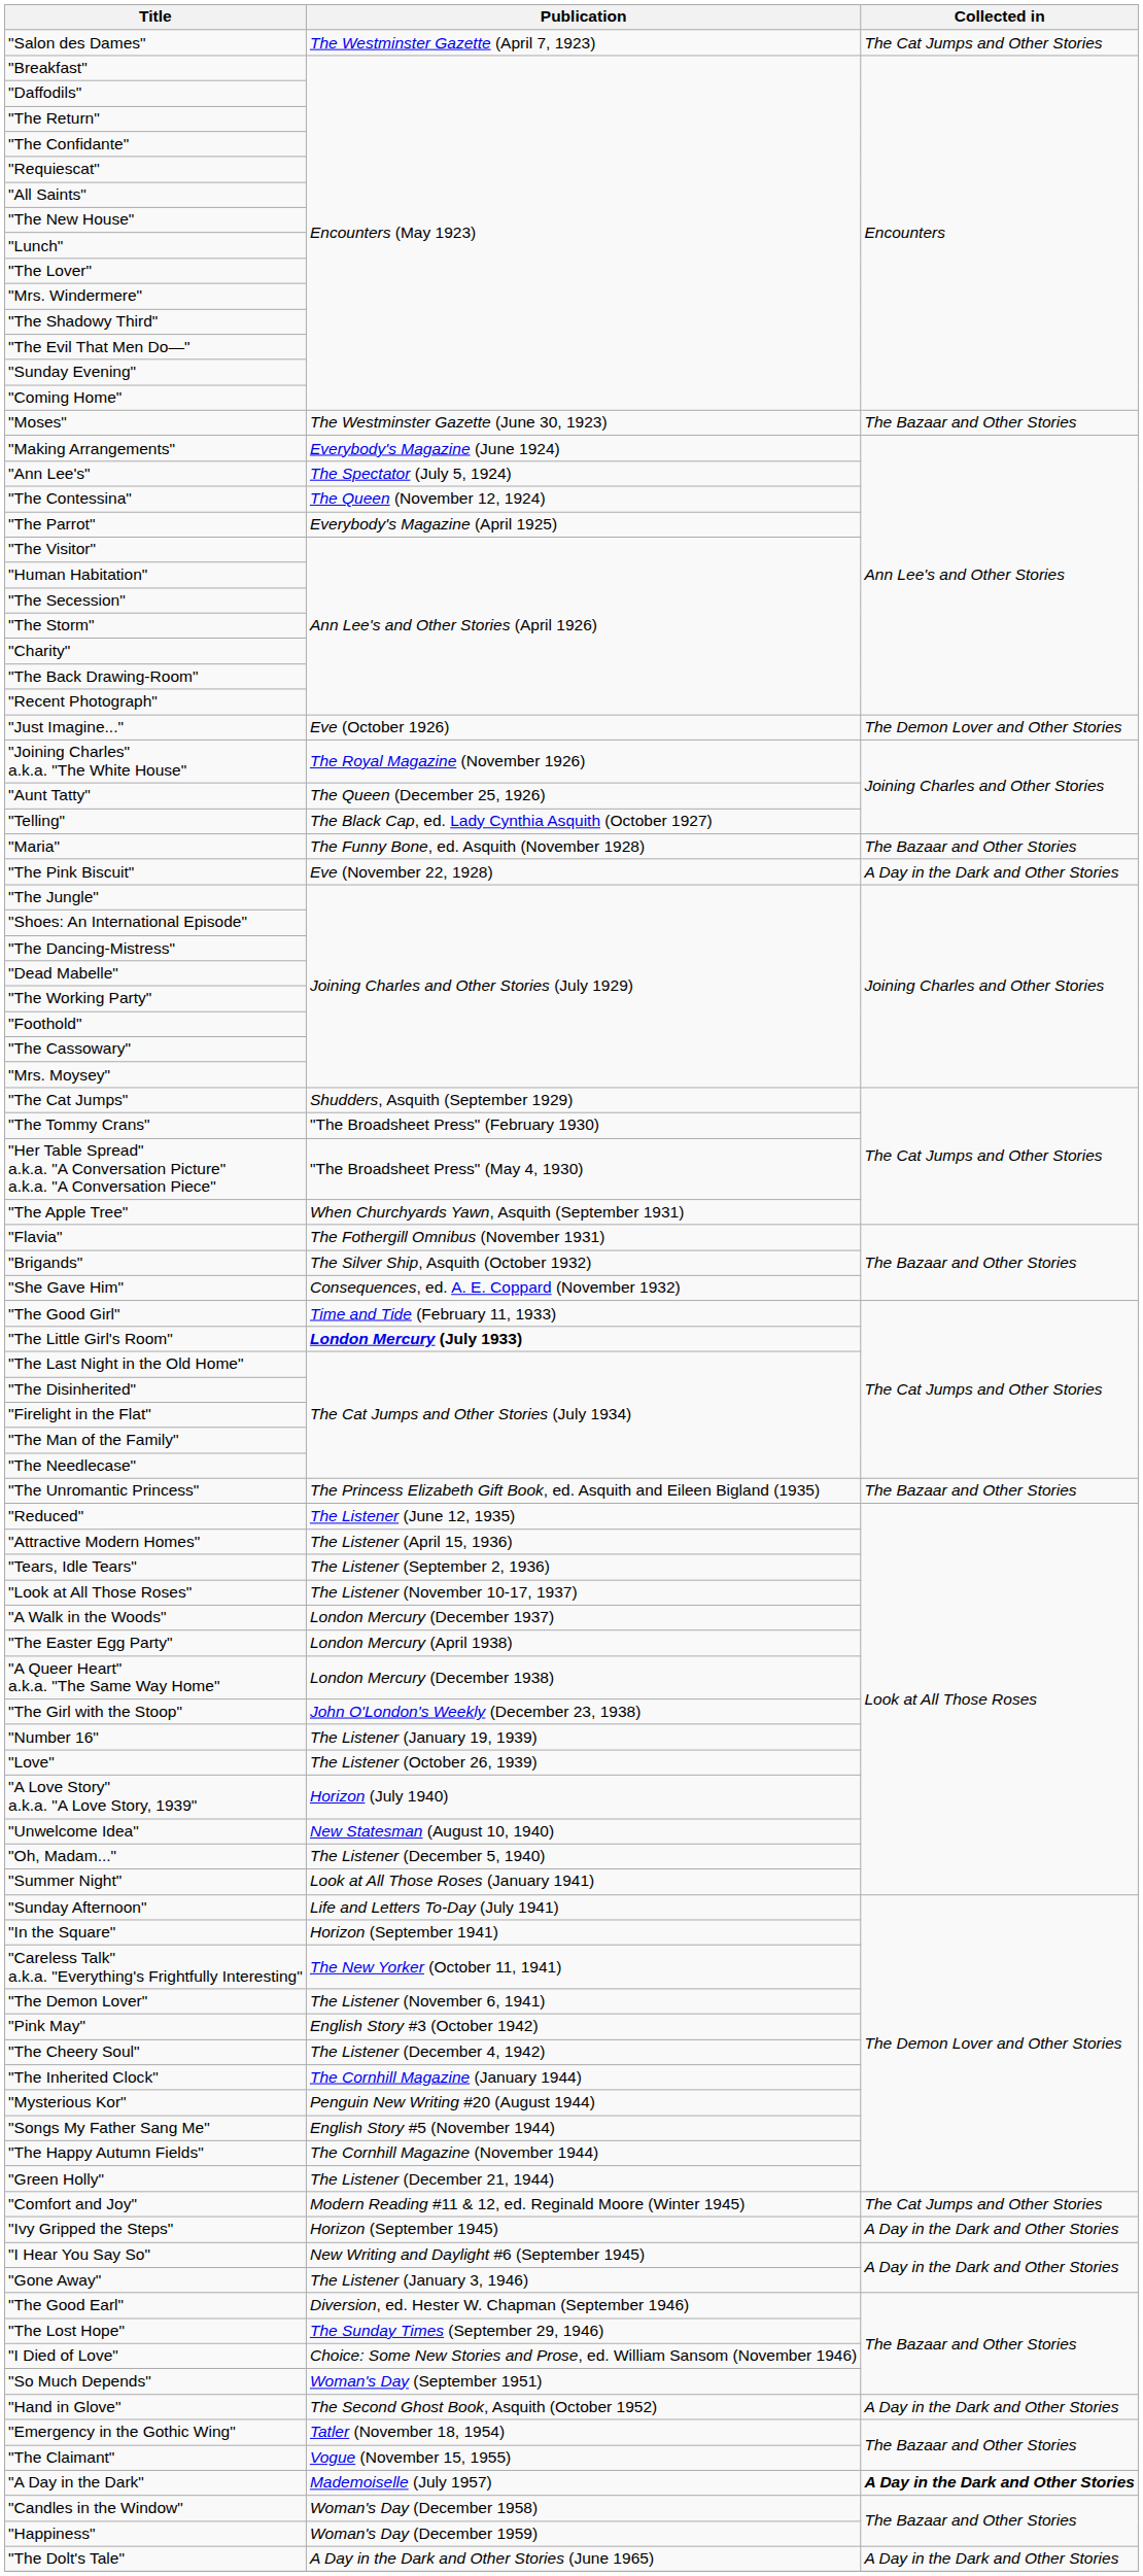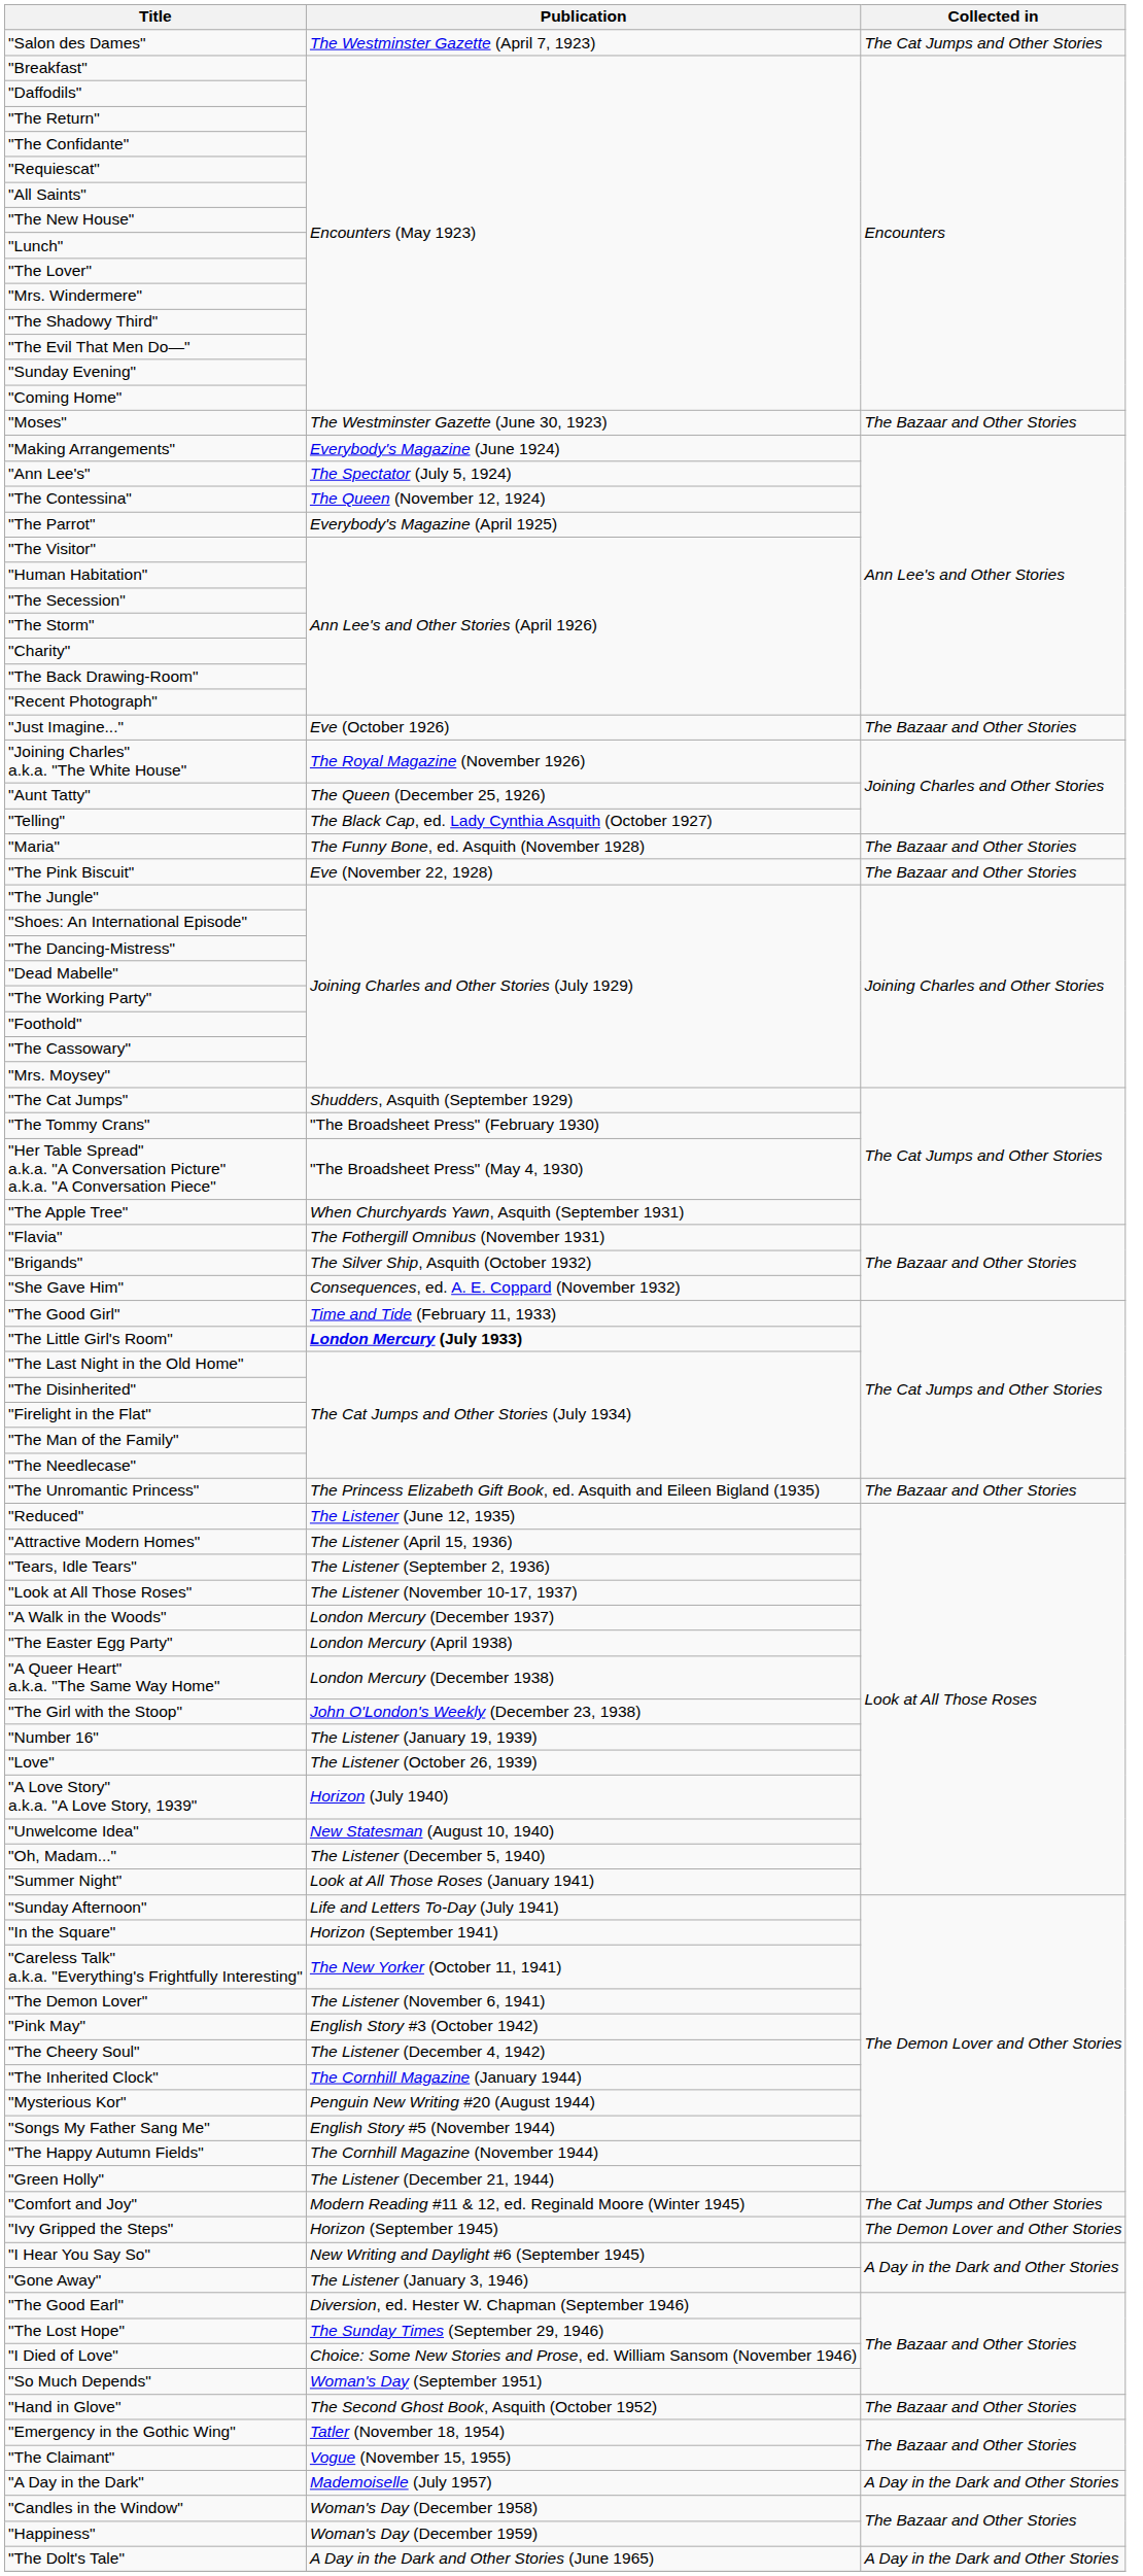"Just Imagine..." | Collected in: The Demon Lover and Other Stories -> The Bazaar and Other Stories
"The Pink Biscuit" | Collected in: A Day in the Dark and Other Stories -> The Bazaar and Other Stories
"Ivy Gripped the Steps" | Collected in: A Day in the Dark and Other Stories -> The Demon Lover and Other Stories
"Hand in Glove" | Collected in: A Day in the Dark and Other Stories -> The Bazaar and Other Stories
"A Day in the Dark" | Collected in: bold -> normal
